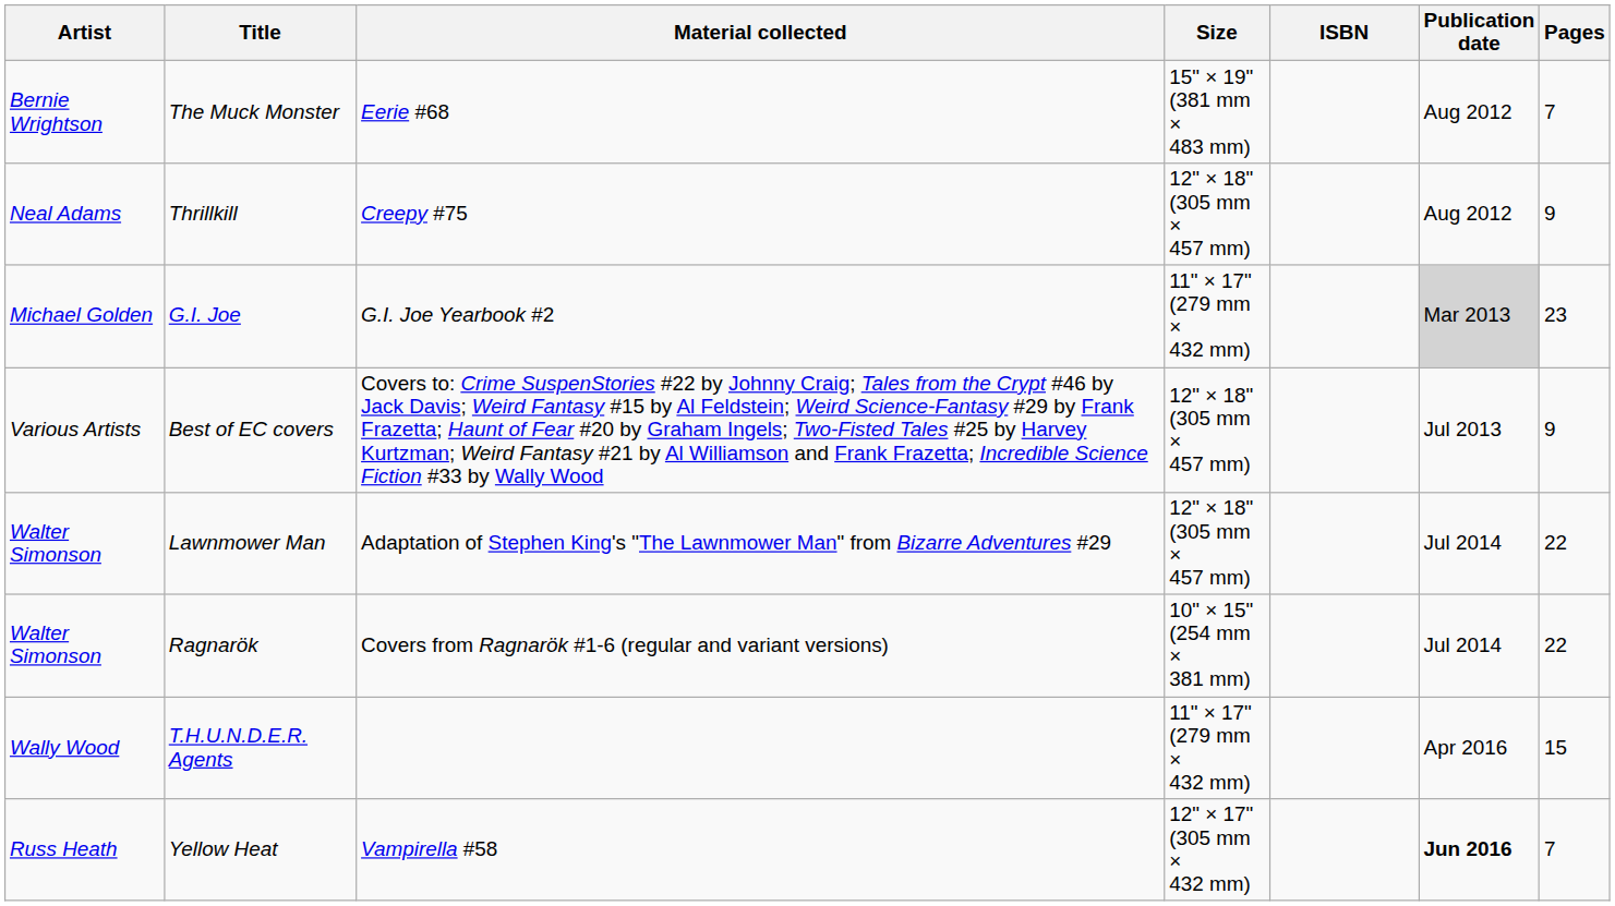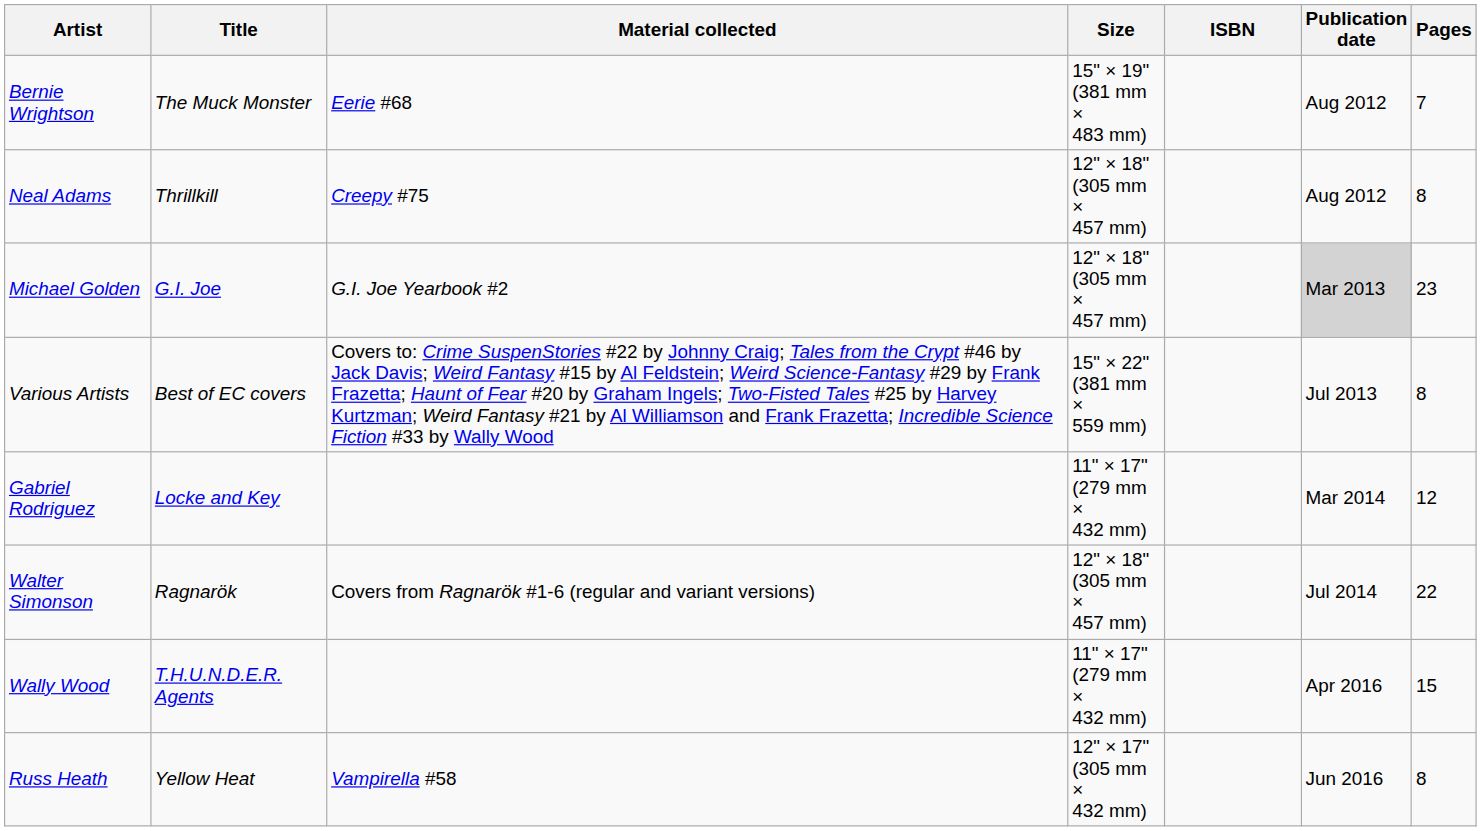Thrillkill | Pages: 9 -> 8
G.I. Joe | Size: 11" × 17" (279 mm × 432 mm) -> 12" × 18" (305 mm × 457 mm)
Best of EC covers | Size: 12" × 18" (305 mm × 457 mm) -> 15" × 22" (381 mm × 559 mm)
Best of EC covers | Pages: 9 -> 8
+ row: Gabriel Rodriguez | Locke and Key | 11" × 17" (279 mm × 432 mm) | Mar 2014 | 12
- row: Walter Simonson | Lawnmower Man | Adaptation of Stephen King's "The Lawnmower Man" from Bizarre Adventures #29 | 12" × 18" (305 mm × 457 mm) | Jul 2014 | 22
Ragnarök | Size: 10" × 15" (254 mm × 381 mm) -> 12" × 18" (305 mm × 457 mm)
Yellow Heat | Publication date: bold -> normal
Yellow Heat | Pages: 7 -> 8
